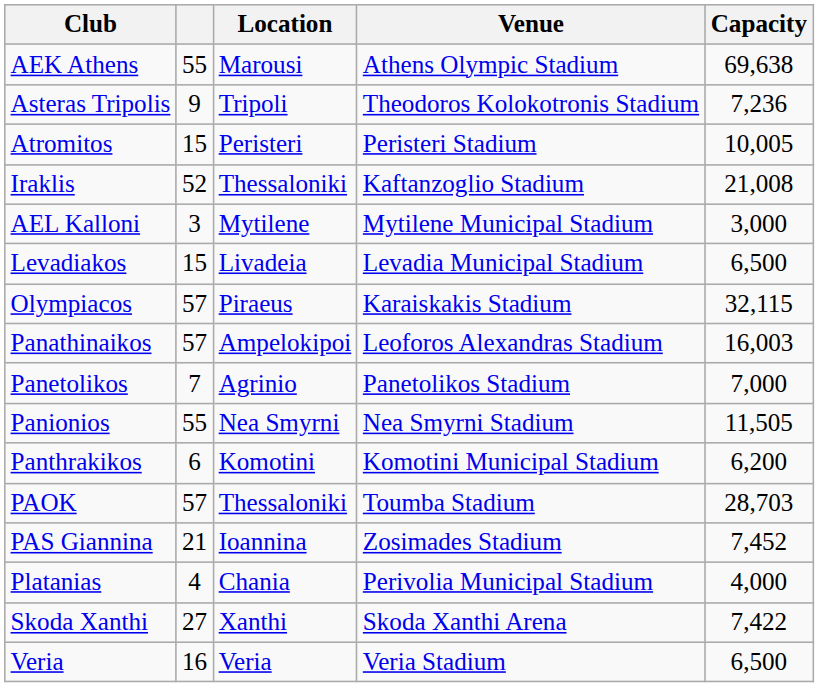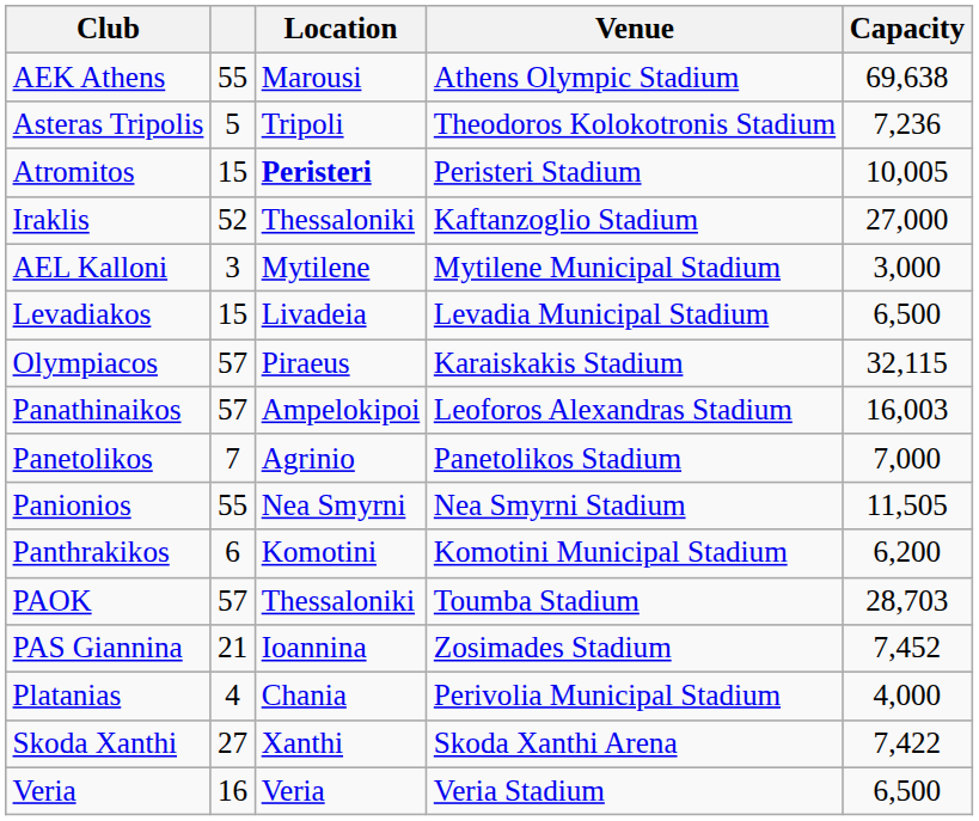Asteras Tripolis | column 2: 9 -> 5
Atromitos | Location: normal -> bold
Iraklis | Capacity: 21,008 -> 27,000
